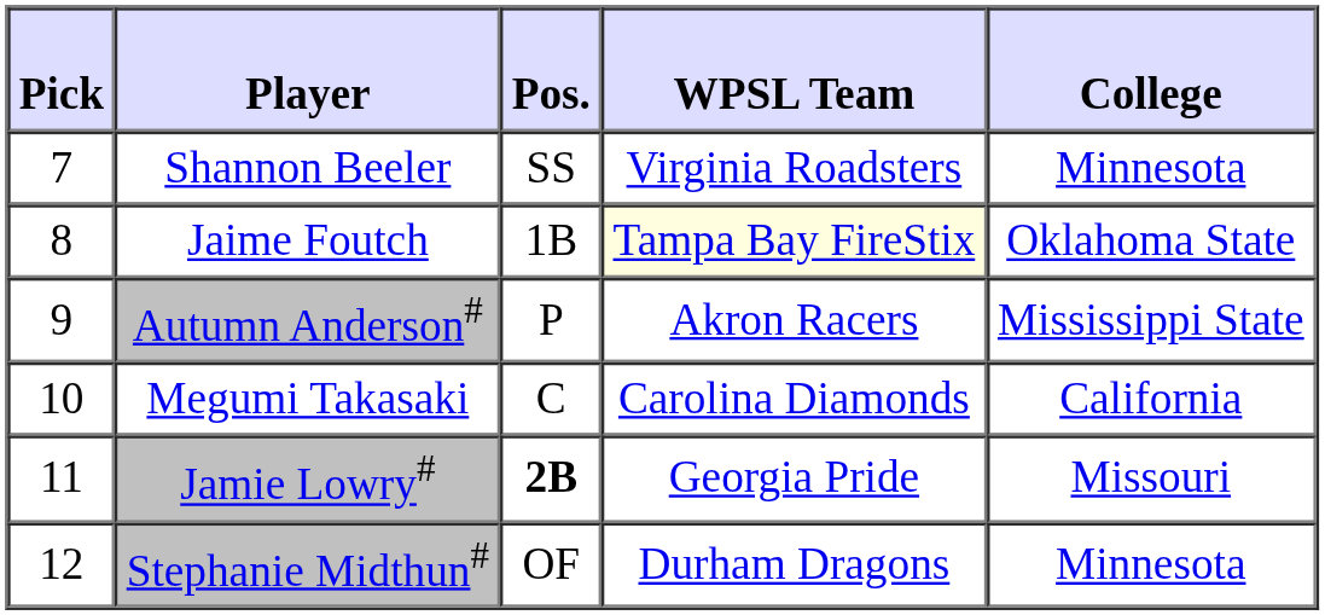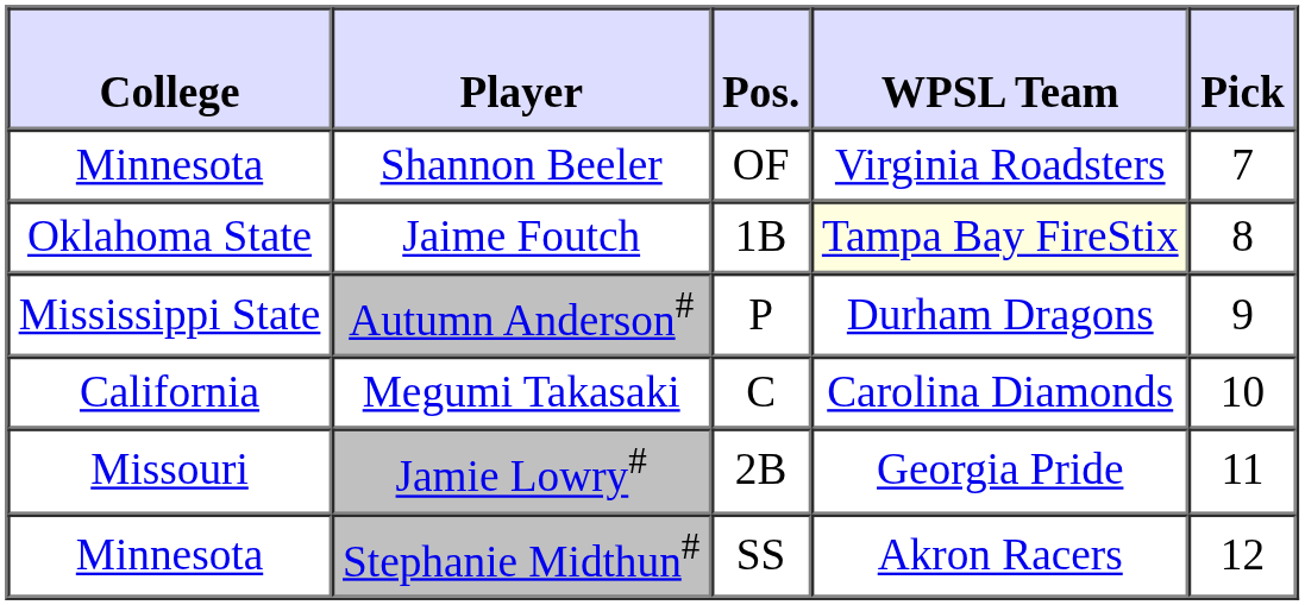columns swapped: Pick <-> College
Shannon Beeler | Pos.: SS -> OF
Autumn Anderson# | WPSL Team: Akron Racers -> Durham Dragons
Jamie Lowry# | Pos.: bold -> normal
Stephanie Midthun# | Pos.: OF -> SS
Stephanie Midthun# | WPSL Team: Durham Dragons -> Akron Racers
